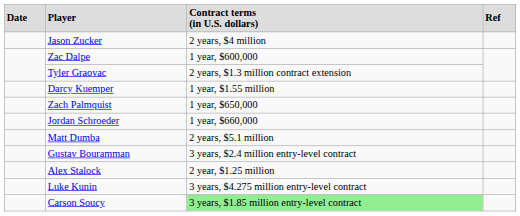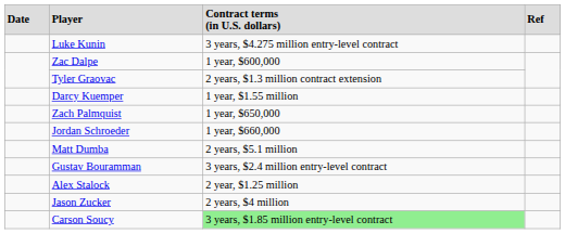rows swapped: Jason Zucker <-> Luke Kunin
